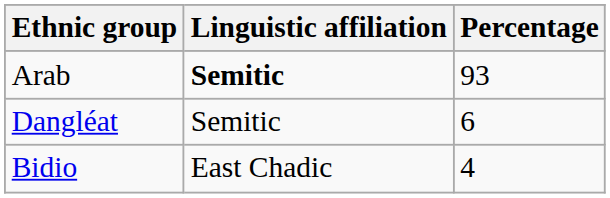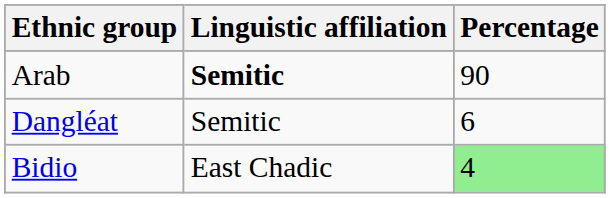Arab | Percentage: 93 -> 90
Bidio | Percentage: no background -> lightgreen background
